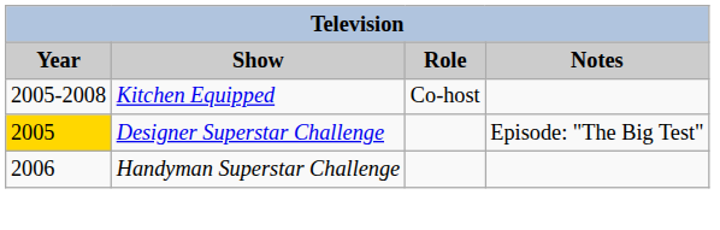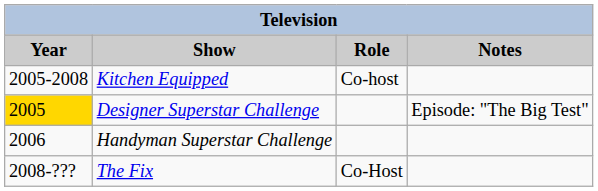+ row: 2008-??? | The Fix | Co-Host
